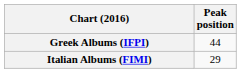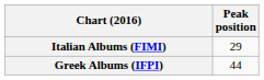rows swapped: Greek Albums (IFPI) <-> Italian Albums (FIMI)
